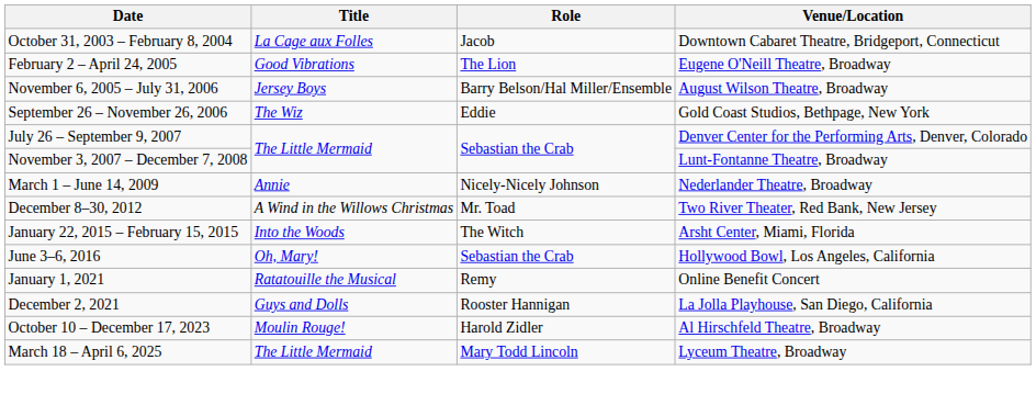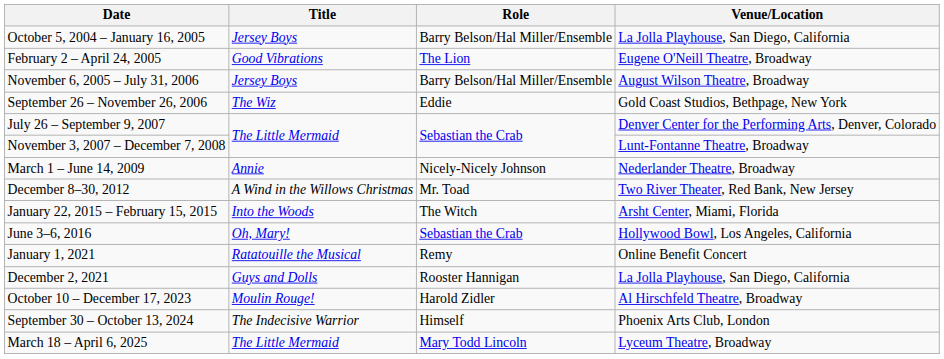- row: October 31, 2003 – February 8, 2004 | La Cage aux Folles | Jacob | Downtown Cabaret Theatre, Bridgeport, Connecticut
+ row: October 5, 2004 – January 16, 2005 | Jersey Boys | Barry Belson/Hal Miller/Ensemble | La Jolla Playhouse, San Diego, California
+ row: September 30 – October 13, 2024 | The Indecisive Warrior | Himself | Phoenix Arts Club, London
